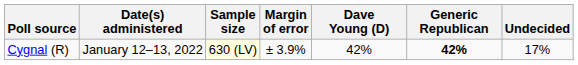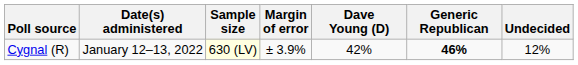Cygnal (R) | Generic Republican: 42% -> 46%
Cygnal (R) | Undecided: 17% -> 12%
